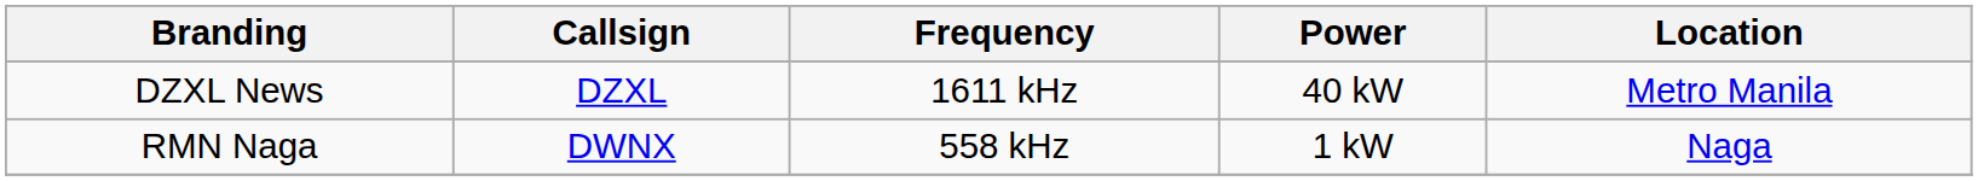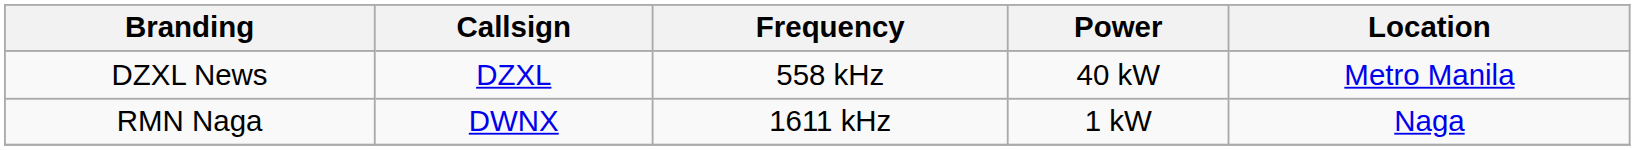DZXL News | Frequency: 1611 kHz -> 558 kHz
RMN Naga | Frequency: 558 kHz -> 1611 kHz
